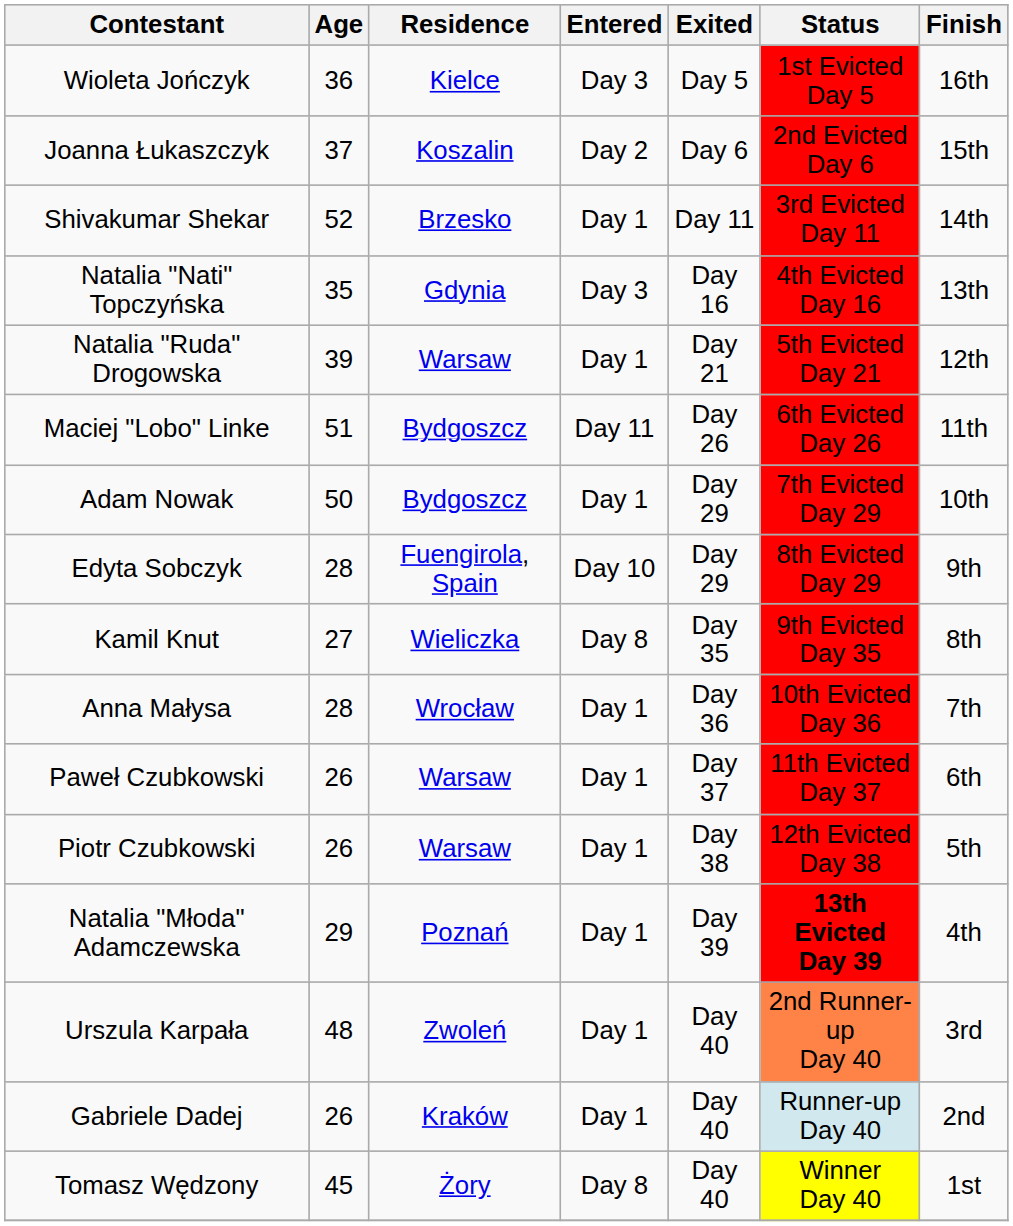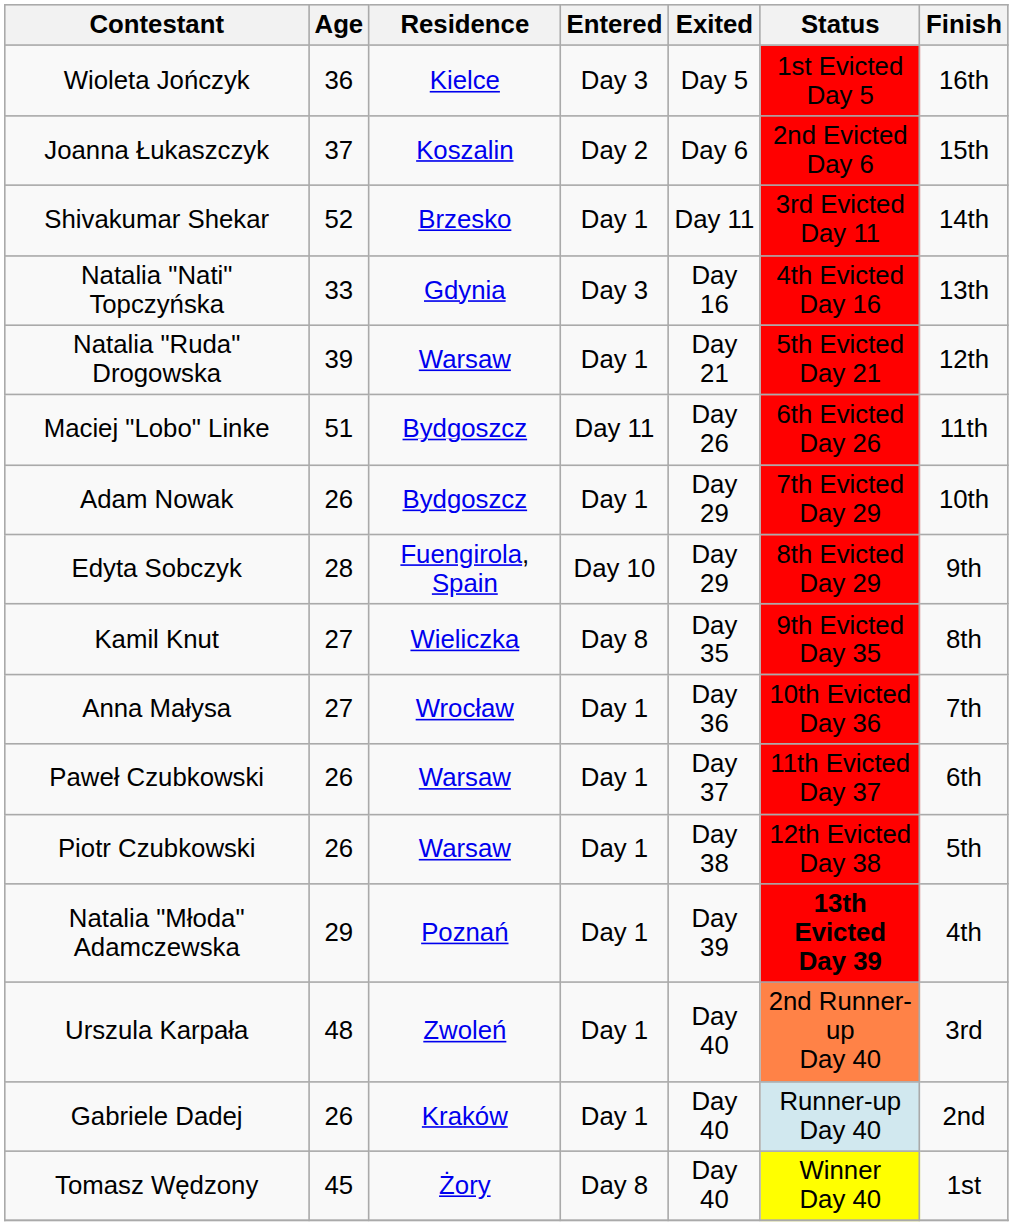Natalia "Nati" Topczyńska | Age: 35 -> 33
Adam Nowak | Age: 50 -> 26
Anna Małysa | Age: 28 -> 27
